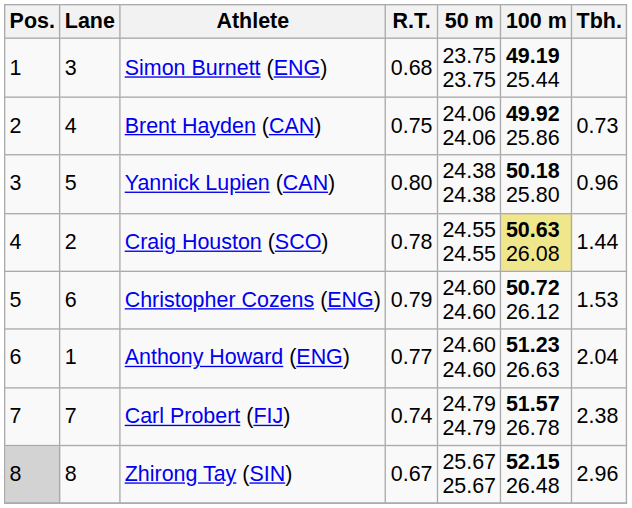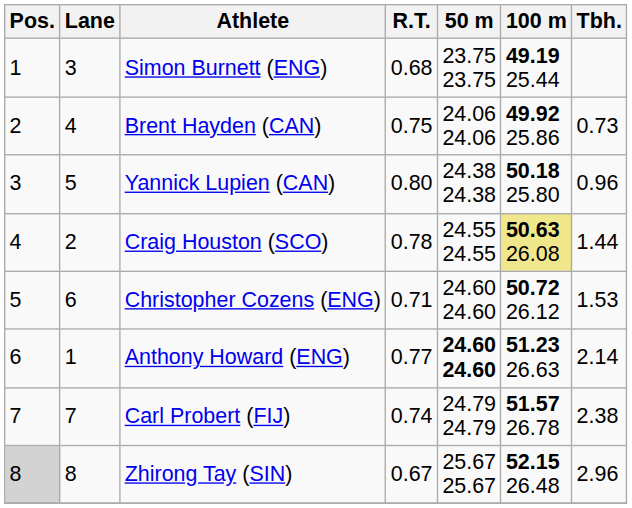Christopher Cozens (ENG) | R.T.: 0.79 -> 0.71
Anthony Howard (ENG) | 50 m: normal -> bold
Anthony Howard (ENG) | Tbh.: 2.04 -> 2.14
